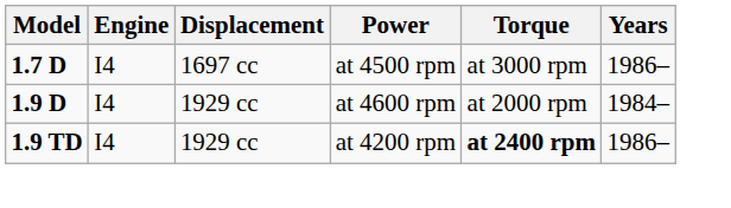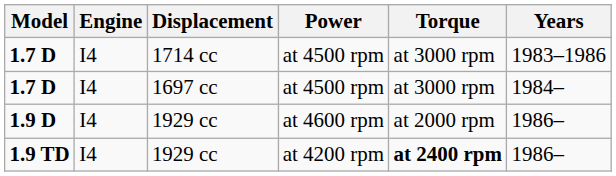+ row: 1.7 D | I4 | 1714 cc | at 4500 rpm | at 3000 rpm | 1983–1986
1.7 D / 1697 cc | Years: 1986– -> 1984–
1.9 D | Years: 1984– -> 1986–
